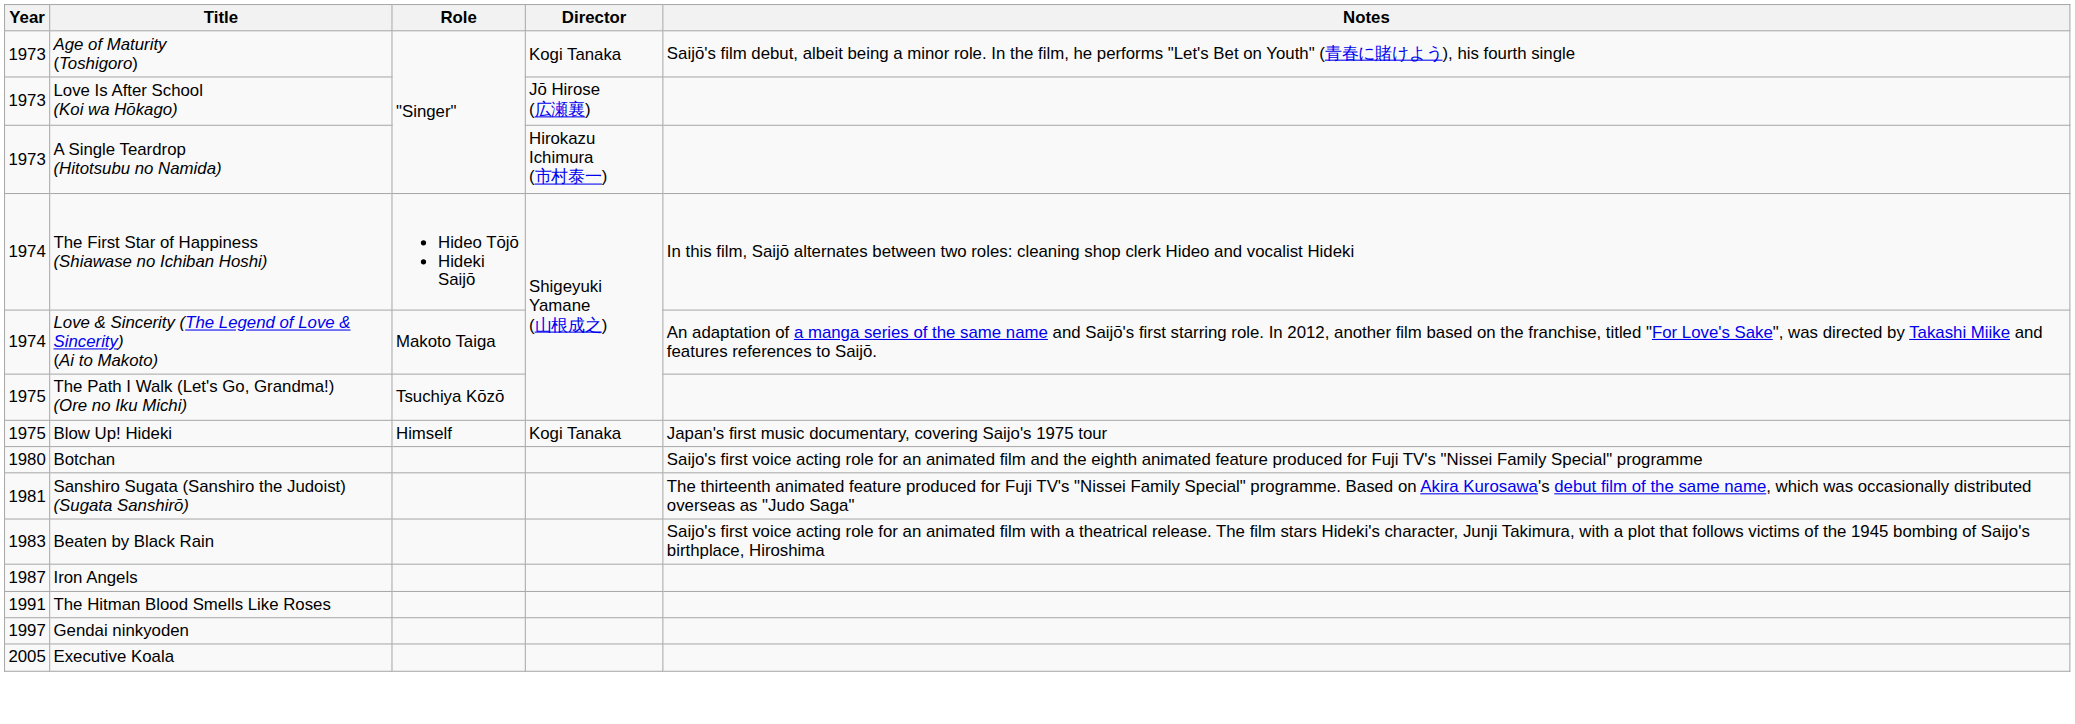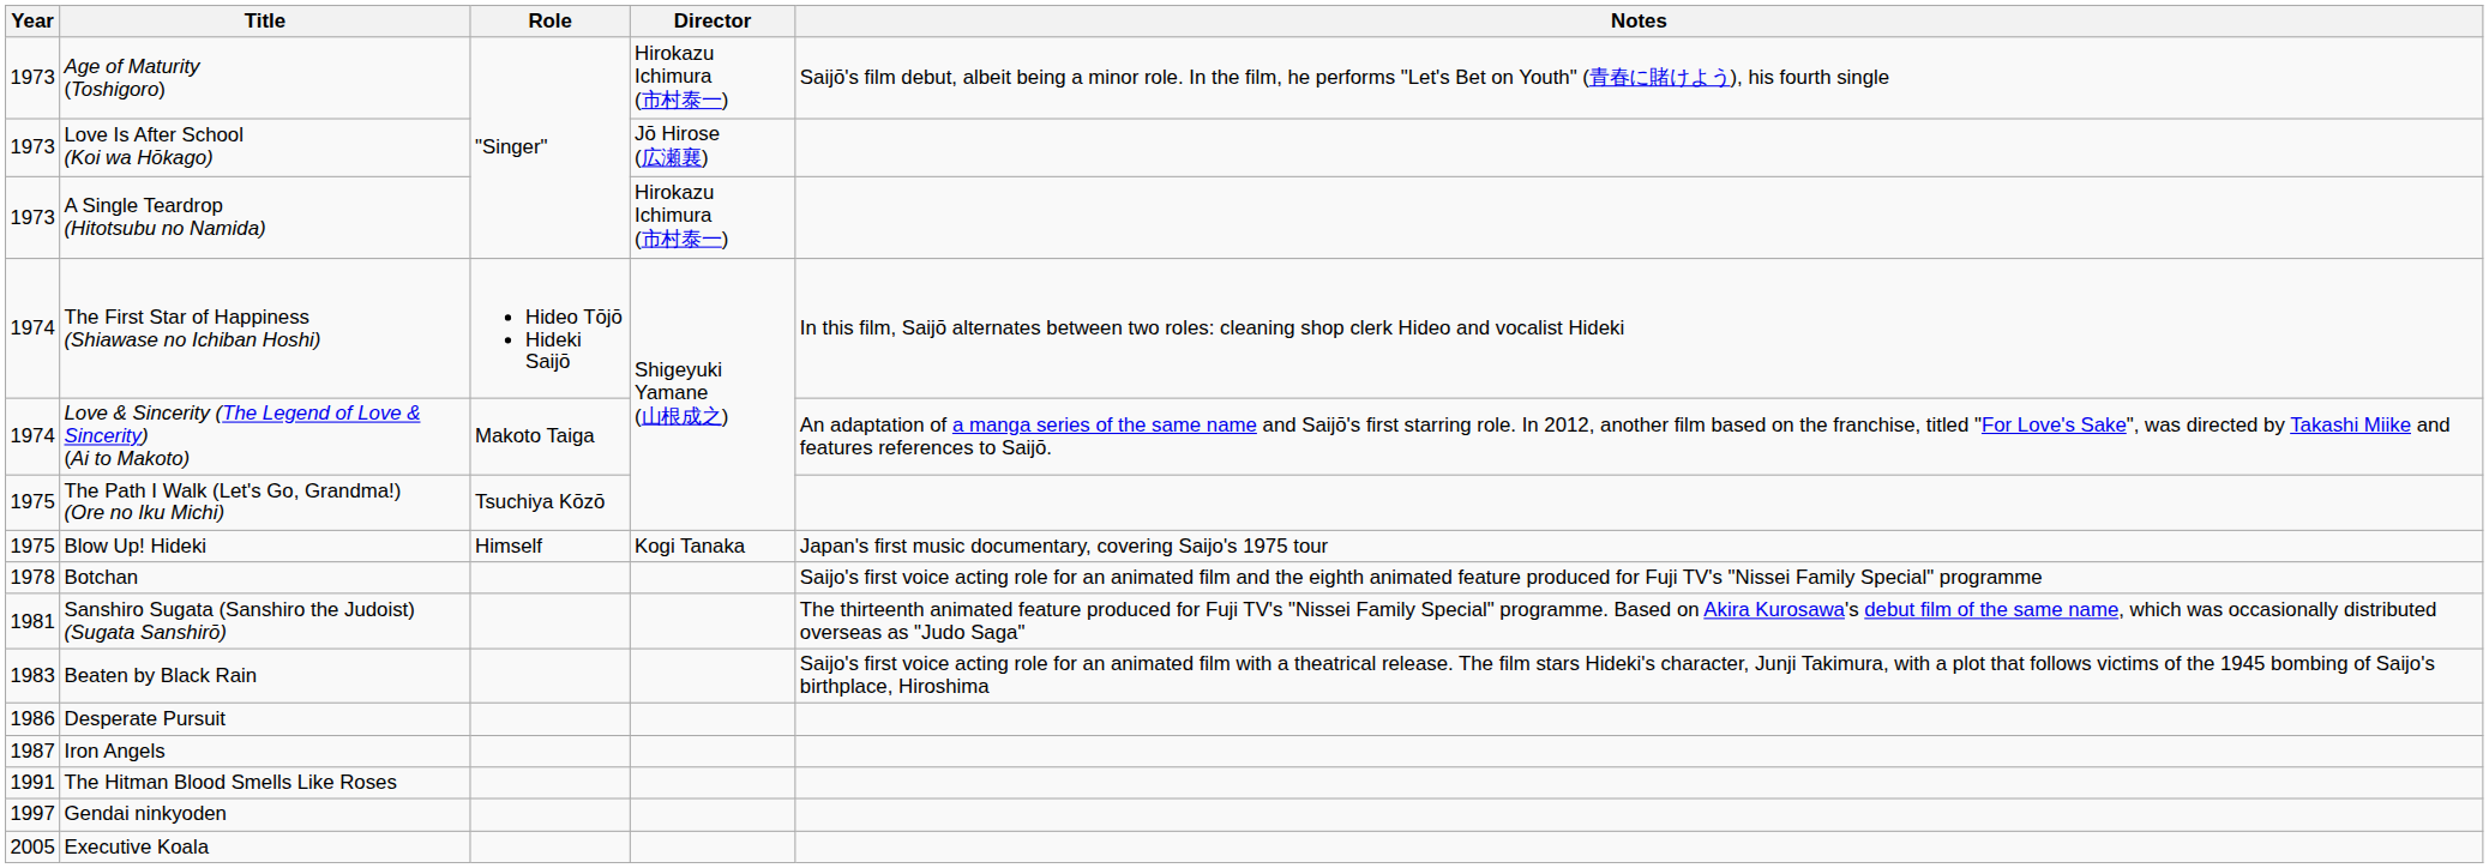Age of Maturity (Toshigoro) | Director: Kogi Tanaka -> Hirokazu Ichimura (市村泰一)
Botchan | Year: 1980 -> 1978
+ row: 1986 | Desperate Pursuit
